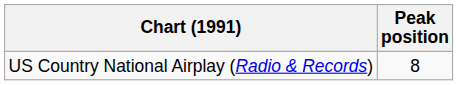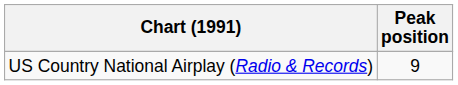US Country National Airplay (Radio & Records) | Peak position: 8 -> 9
